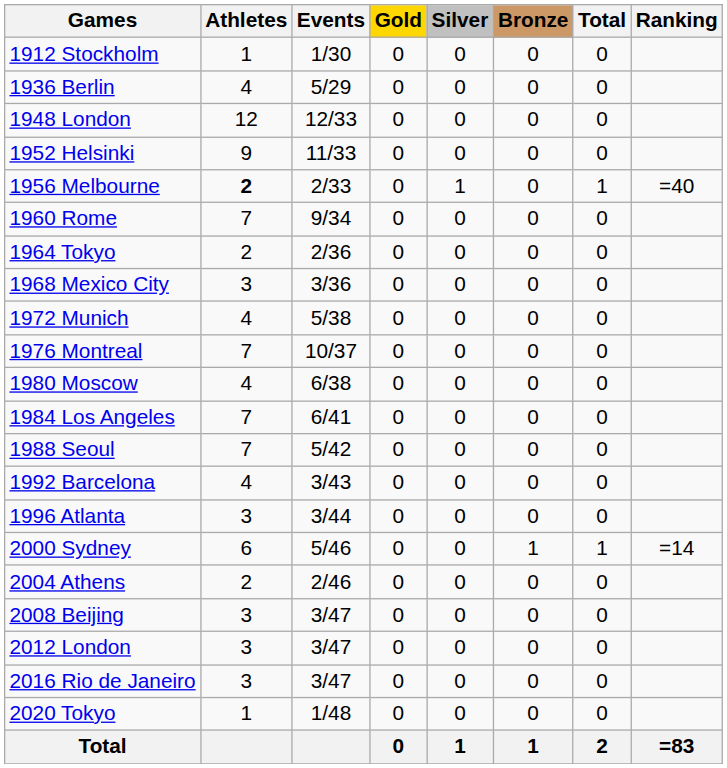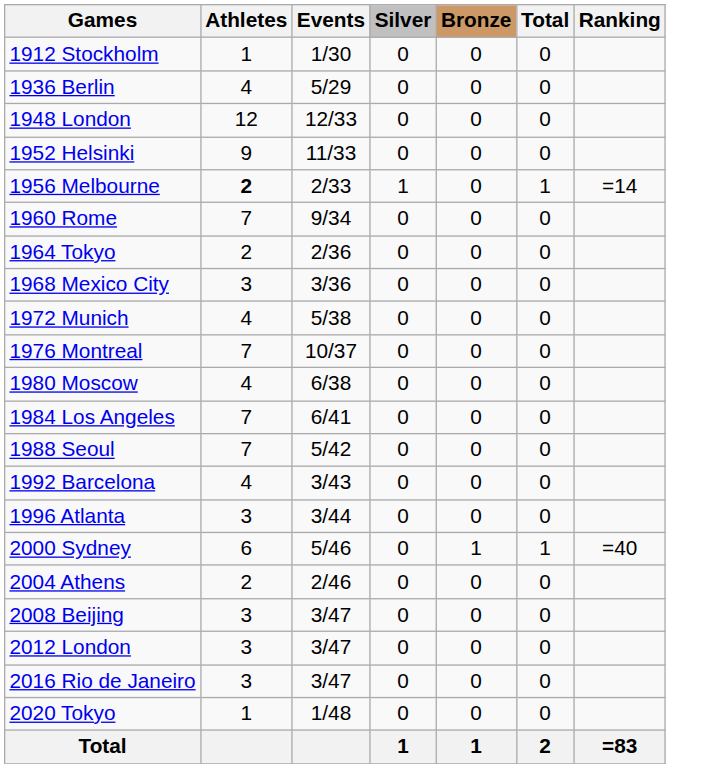- column: Gold | 0 | 0 | 0 | 0 | 0 | 0 | 0 | 0 | 0 | 0 | 0 | 0 | 0 | 0 | 0 | 0 | 0 | 0 | 0 | 0 | 0 | 0
1956 Melbourne | Ranking: =40 -> =14
2000 Sydney | Ranking: =14 -> =40
